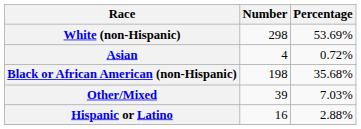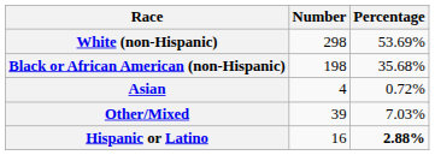rows swapped: Black or African American (non-Hispanic) <-> Asian
Hispanic or Latino | Percentage: normal -> bold
